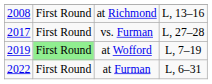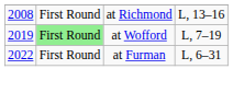- row: 2017 | First Round | vs. Furman | L, 27–28
